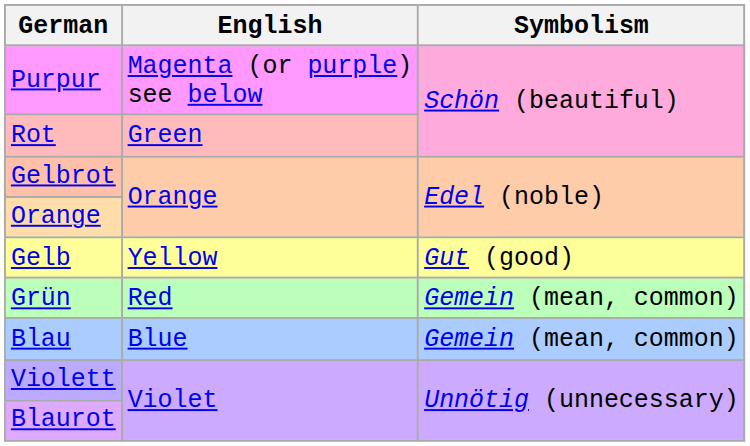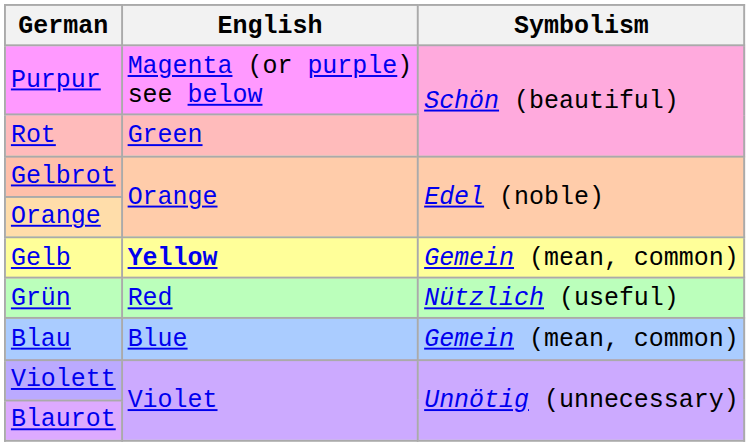Gelb | English: normal -> bold
Gelb | Symbolism: Gut (good) -> Gemein (mean, common)
Grün | Symbolism: Gemein (mean, common) -> Nützlich (useful)
